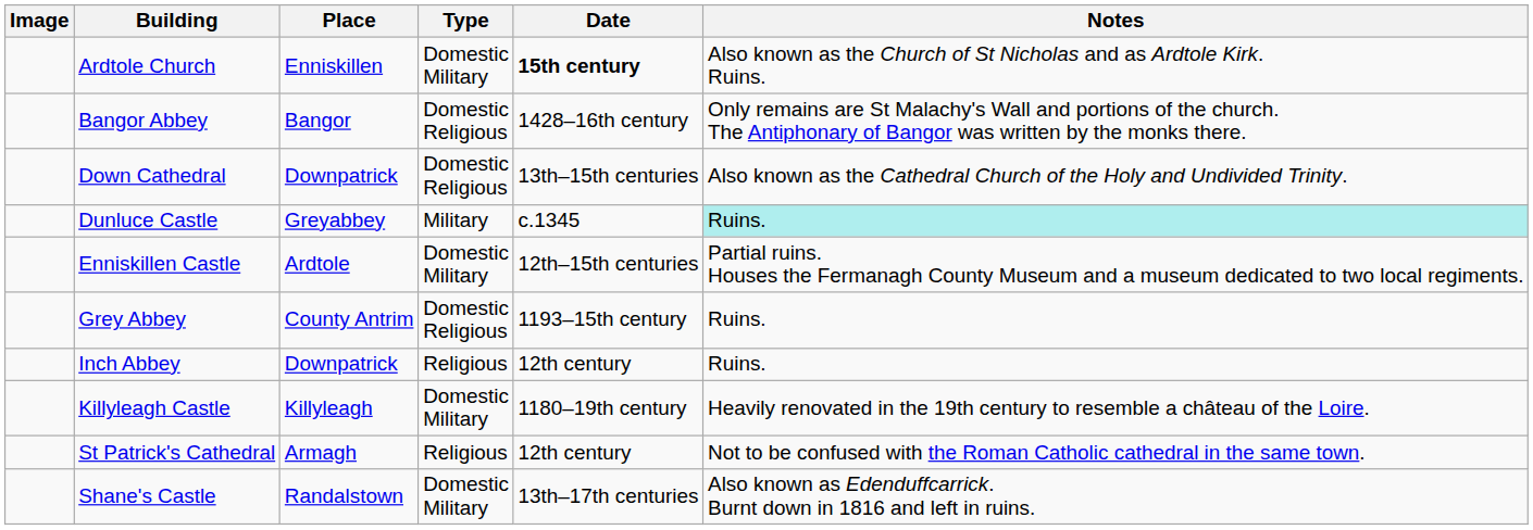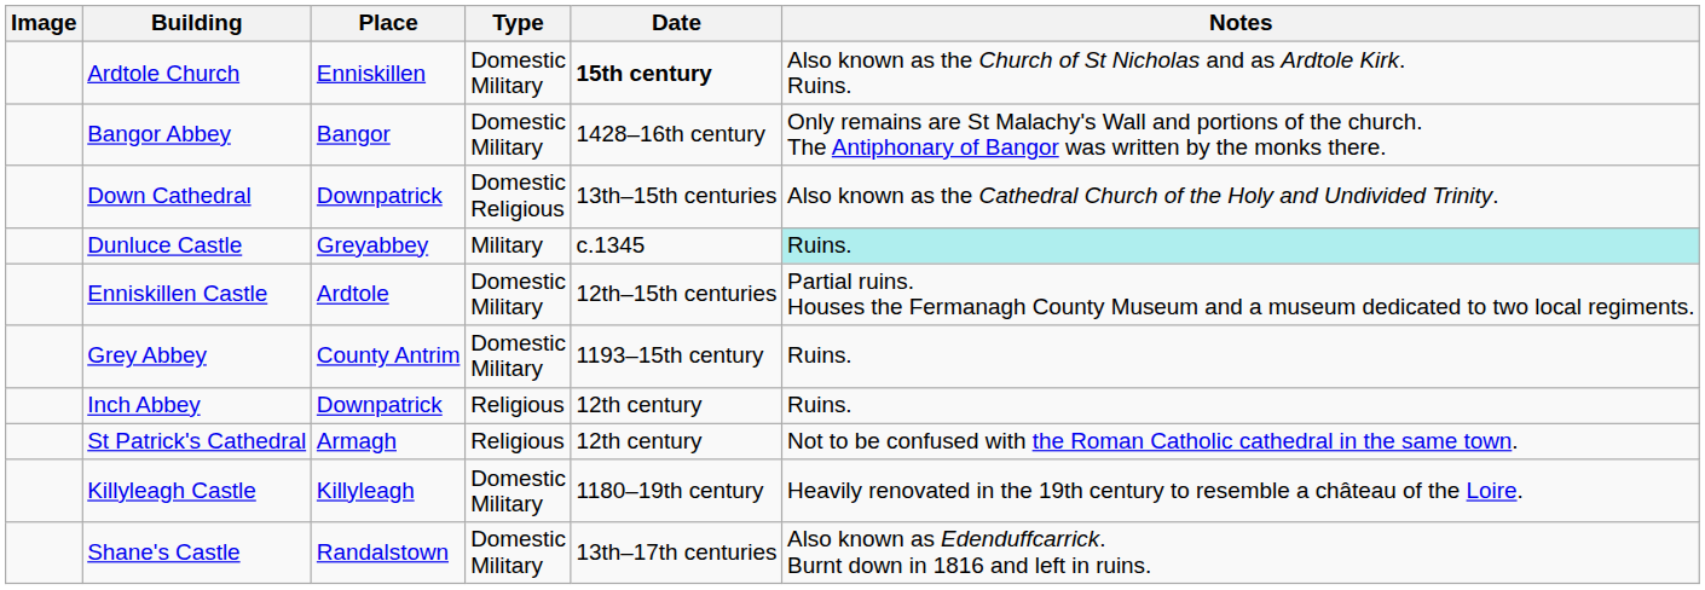Bangor Abbey | Type: Domestic Religious -> Domestic Military
Grey Abbey | Type: Domestic Religious -> Domestic Military
rows swapped: Killyleagh Castle <-> St Patrick's Cathedral
